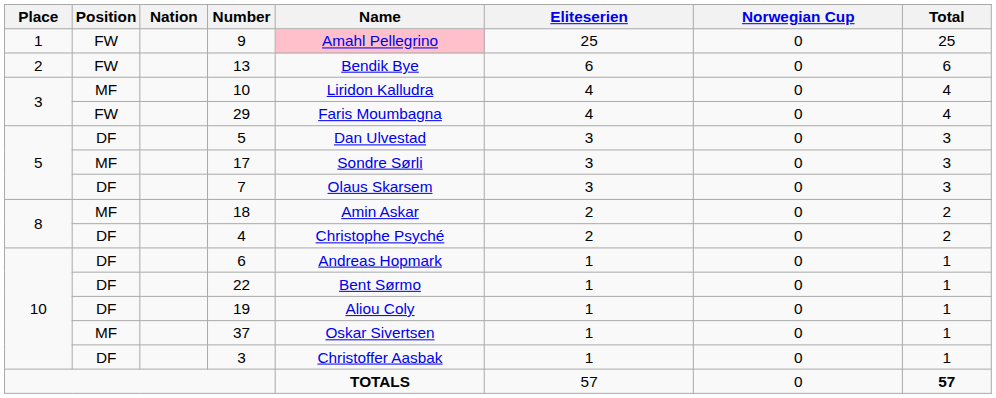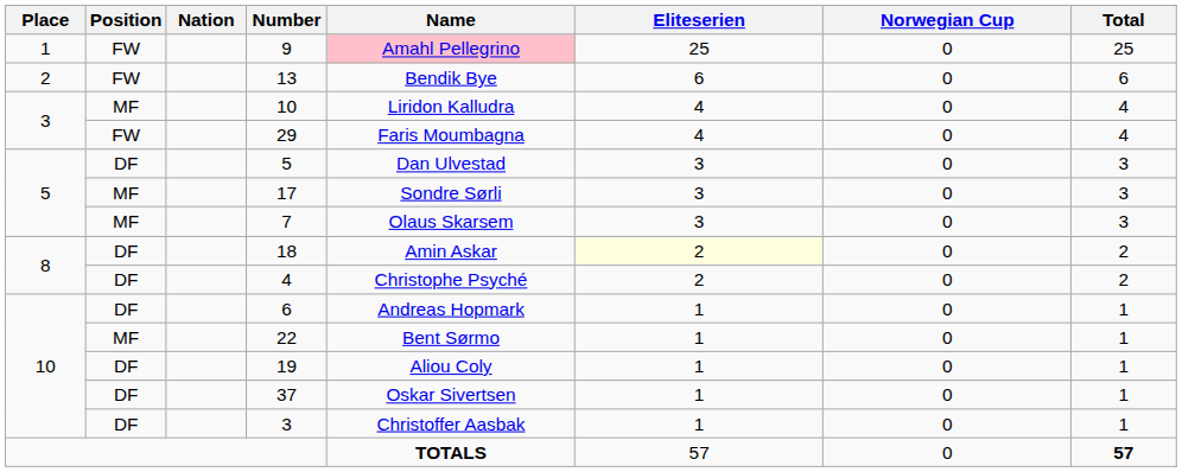7 | Position: DF -> MF
18 | Position: MF -> DF
18 | Eliteserien: no background -> lightyellow background
22 | Position: DF -> MF
37 | Position: MF -> DF
